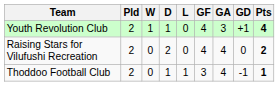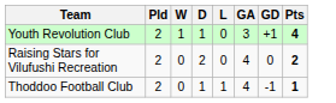- column: GF | 4 | 4 | 3
